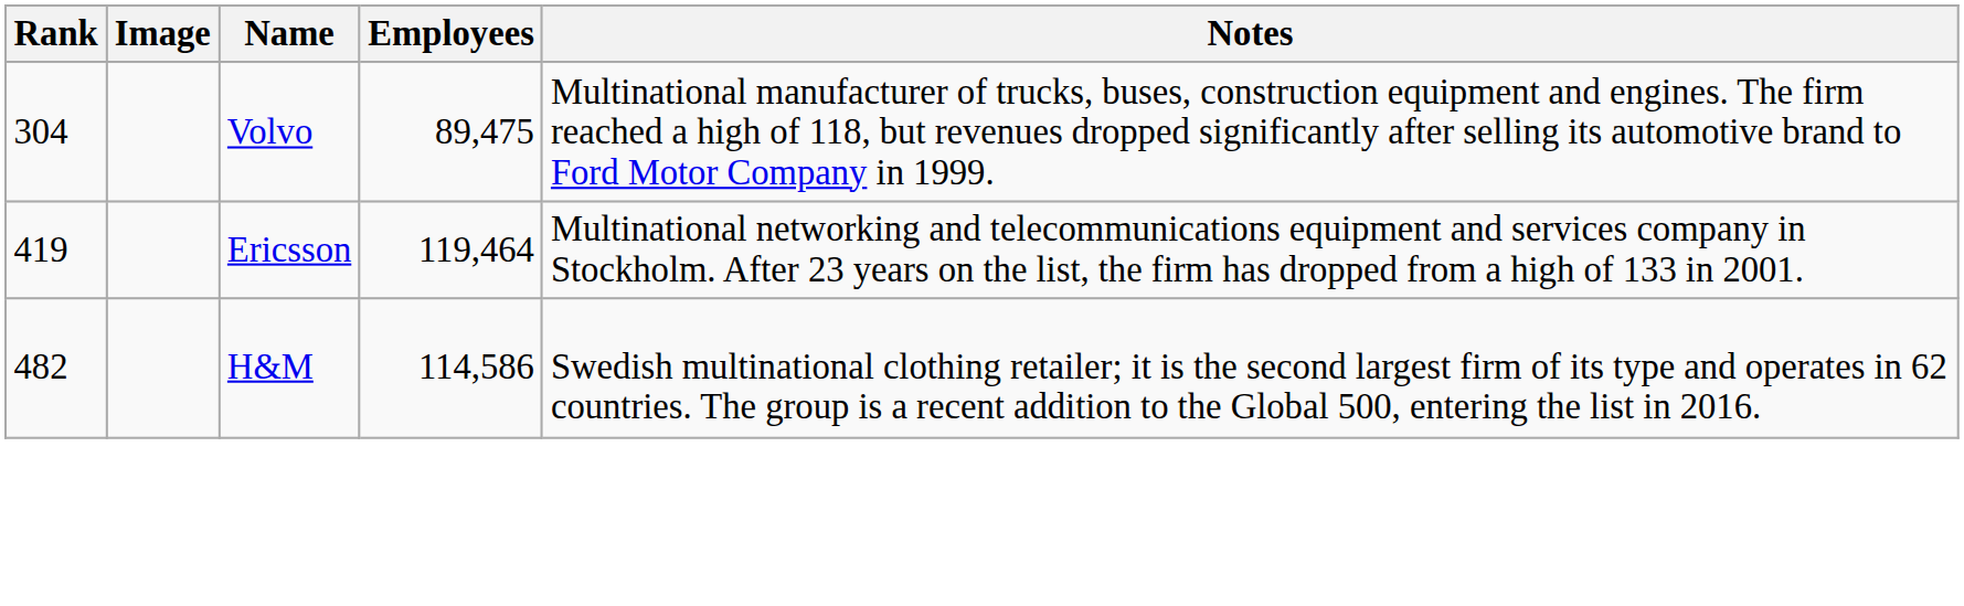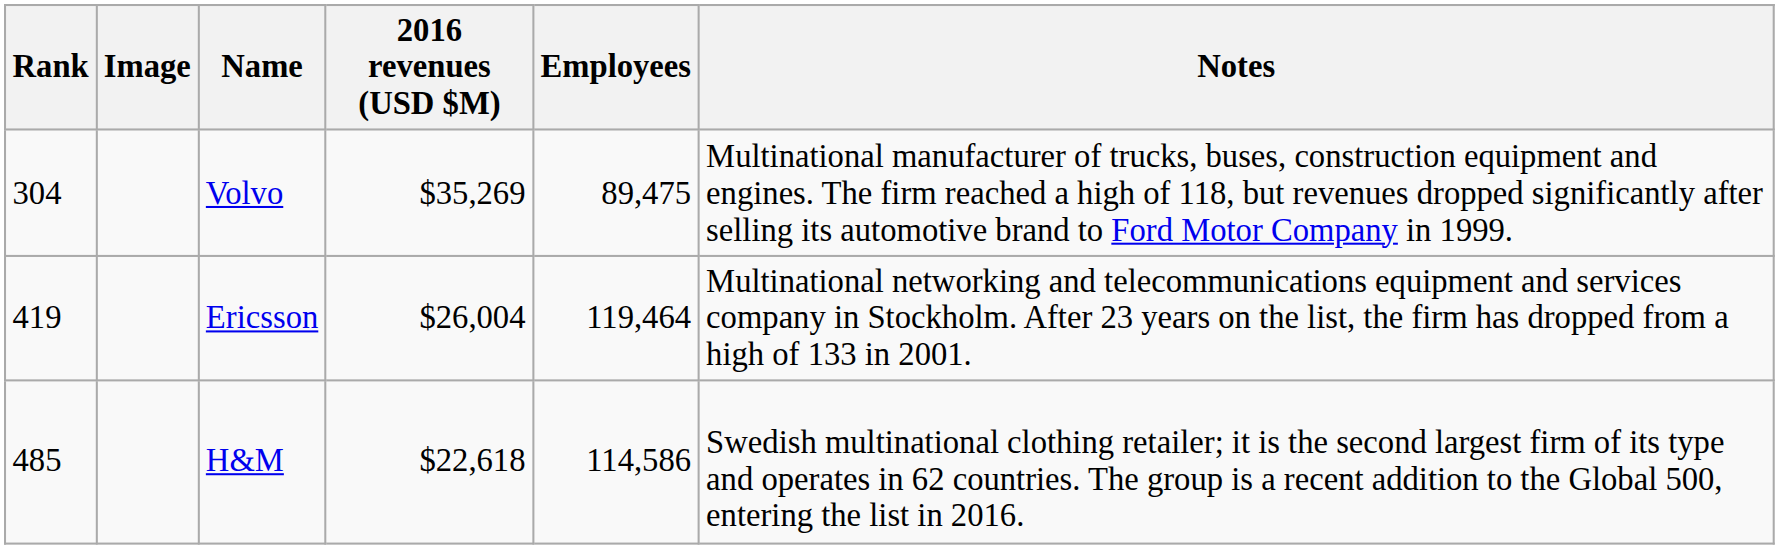+ column: 2016 revenues (USD $M) | $35,269 | $26,004 | $22,618
H&M | Rank: 482 -> 485
